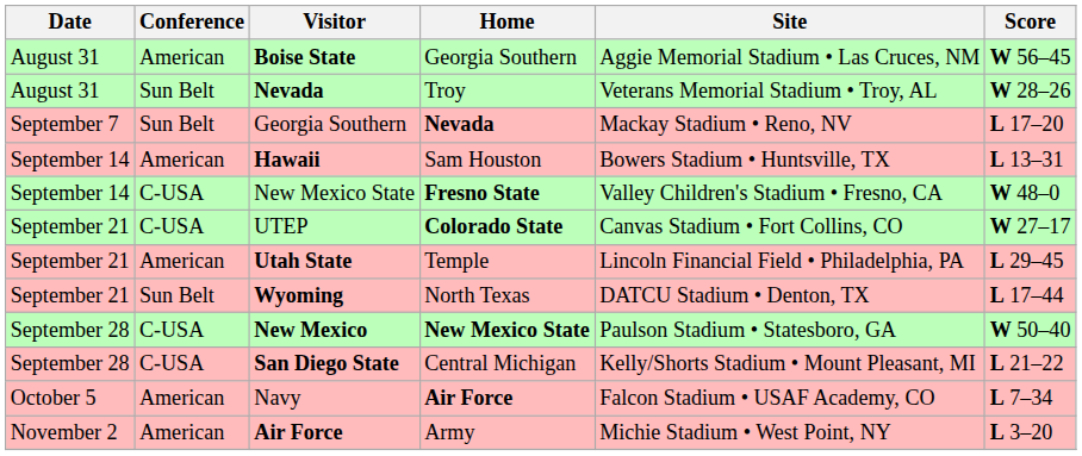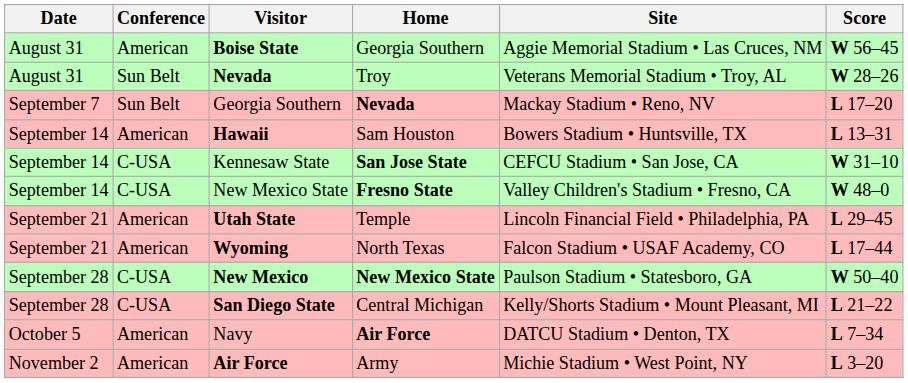+ row: September 14 | C-USA | Kennesaw State | San Jose State | CEFCU Stadium • San Jose, CA | W 31–10
- row: September 21 | C-USA | UTEP | Colorado State | Canvas Stadium • Fort Collins, CO | W 27–17
Wyoming | Conference: Sun Belt -> American
Wyoming | Site: DATCU Stadium • Denton, TX -> Falcon Stadium • USAF Academy, CO
Navy | Site: Falcon Stadium • USAF Academy, CO -> DATCU Stadium • Denton, TX
